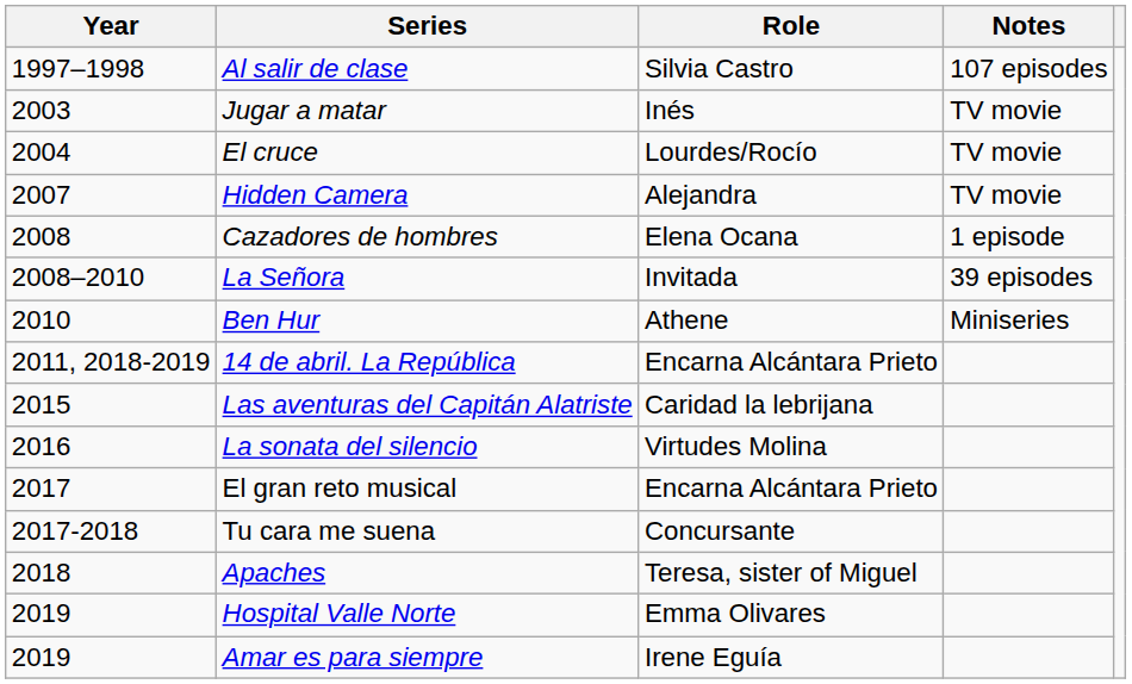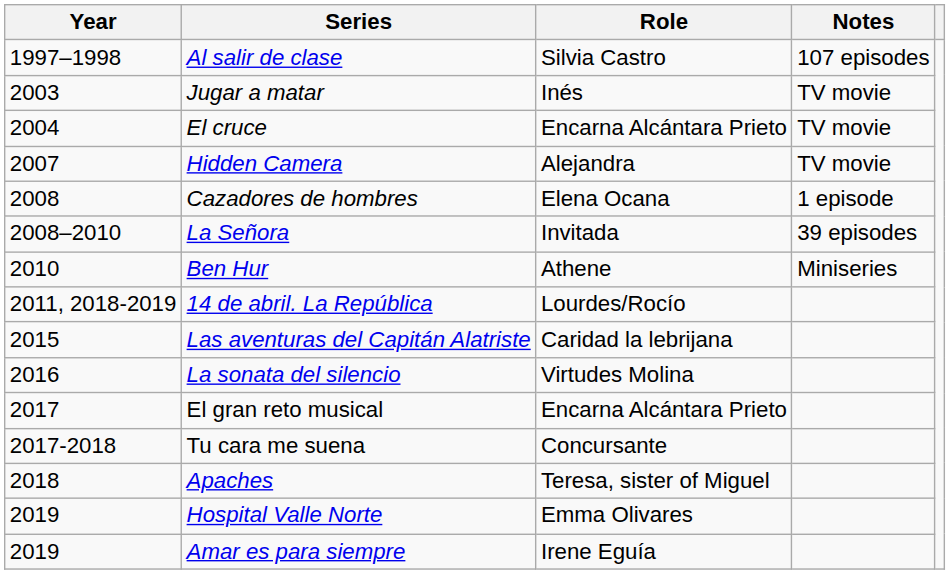El cruce | Role: Lourdes/Rocío -> Encarna Alcántara Prieto
14 de abril. La República | Role: Encarna Alcántara Prieto -> Lourdes/Rocío
